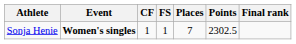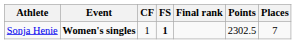columns swapped: Places <-> Final rank
Sonja Henie | FS: normal -> bold
